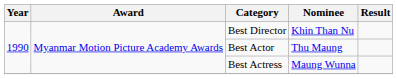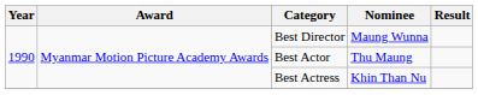Best Director | Nominee: Khin Than Nu -> Maung Wunna
Best Actress | Nominee: Maung Wunna -> Khin Than Nu
